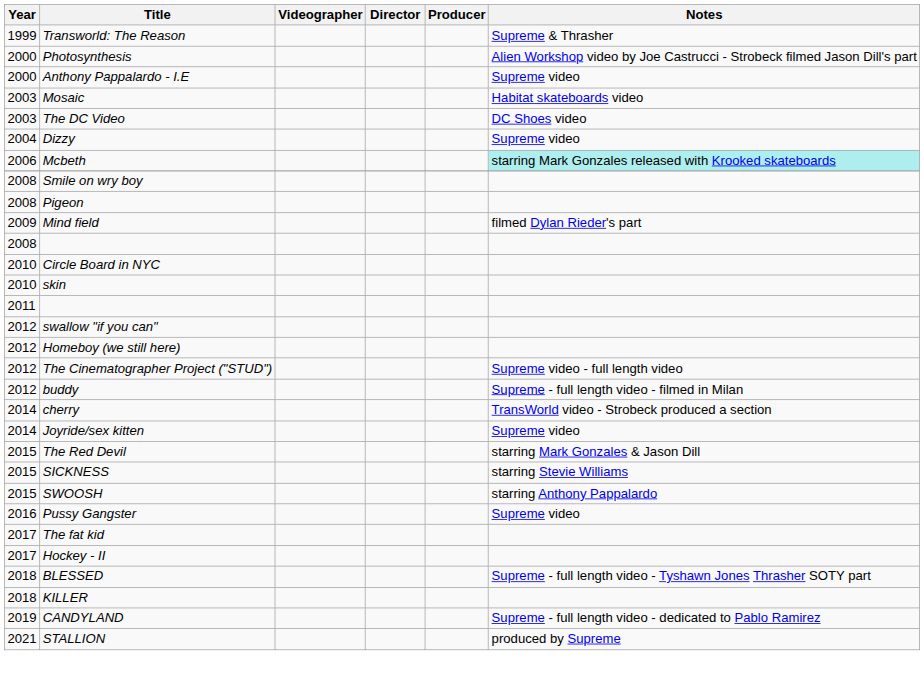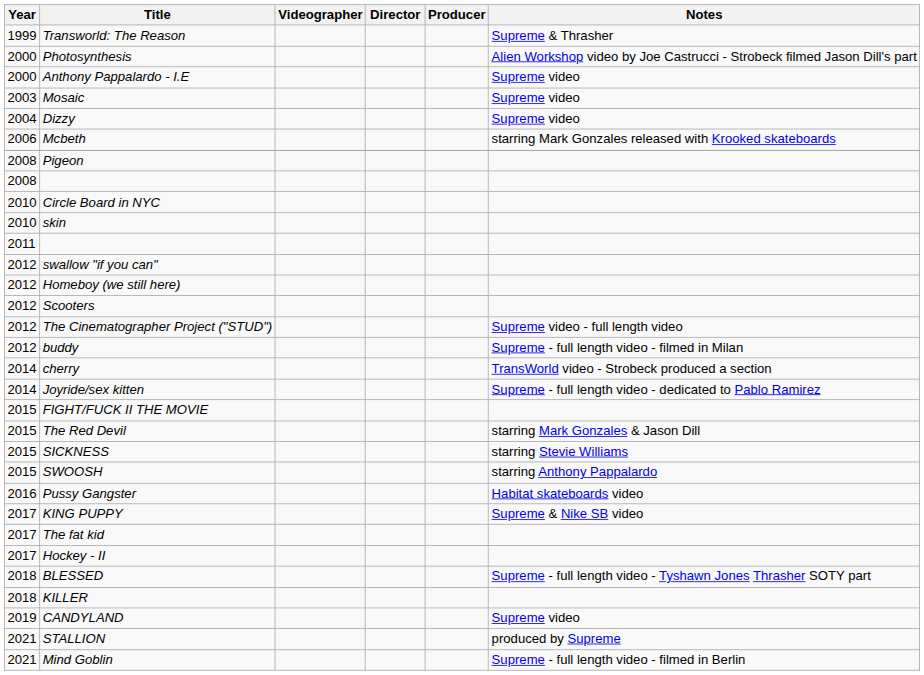Mosaic | Notes: Habitat skateboards video -> Supreme video
- row: 2003 | The DC Video | DC Shoes video
Mcbeth | Notes: paleturquoise background -> no background
- row: 2008 | Smile on wry boy
- row: 2009 | Mind field | filmed Dylan Rieder's part
+ row: 2012 | Scooters
Joyride/sex kitten | Notes: Supreme video -> Supreme - full length video - dedicated to Pablo Ramirez
+ row: 2015 | FIGHT/FUCK II THE MOVIE
Pussy Gangster | Notes: Supreme video -> Habitat skateboards video
+ row: 2017 | KING PUPPY | Supreme & Nike SB video
CANDYLAND | Notes: Supreme - full length video - dedicated to Pablo Ramirez -> Supreme video
+ row: 2021 | Mind Goblin | Supreme - full length video - filmed in Berlin
